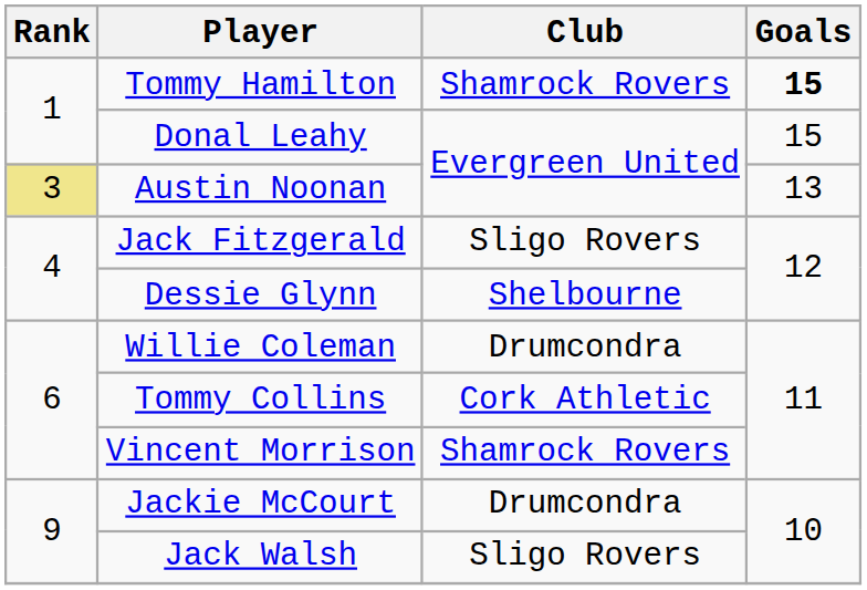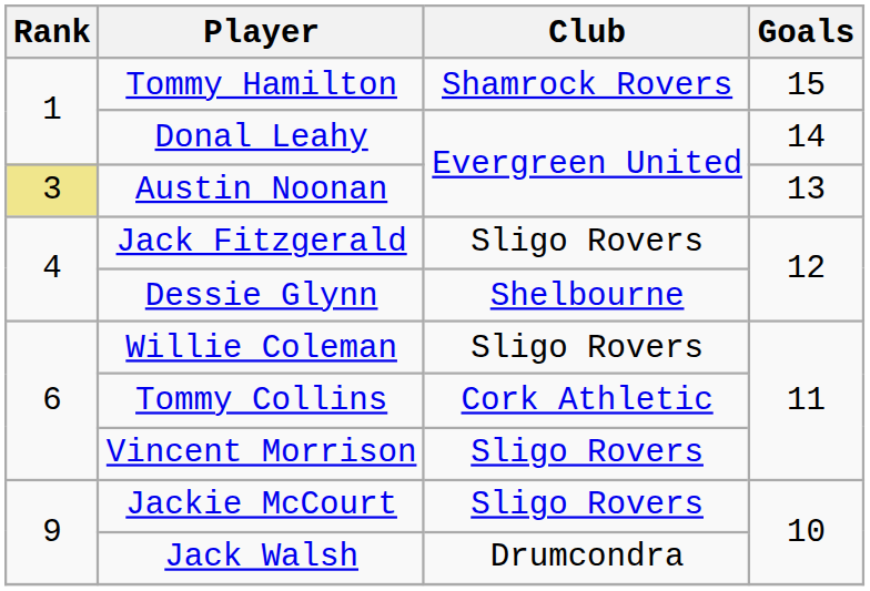Tommy Hamilton | Goals: bold -> normal
Donal Leahy | Goals: 15 -> 14
Willie Coleman | Club: Drumcondra -> Sligo Rovers
Vincent Morrison | Club: Shamrock Rovers -> Sligo Rovers
Jackie McCourt | Club: Drumcondra -> Sligo Rovers
Jack Walsh | Club: Sligo Rovers -> Drumcondra
